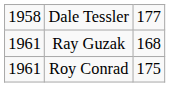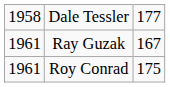Ray Guzak | column 3: 168 -> 167
